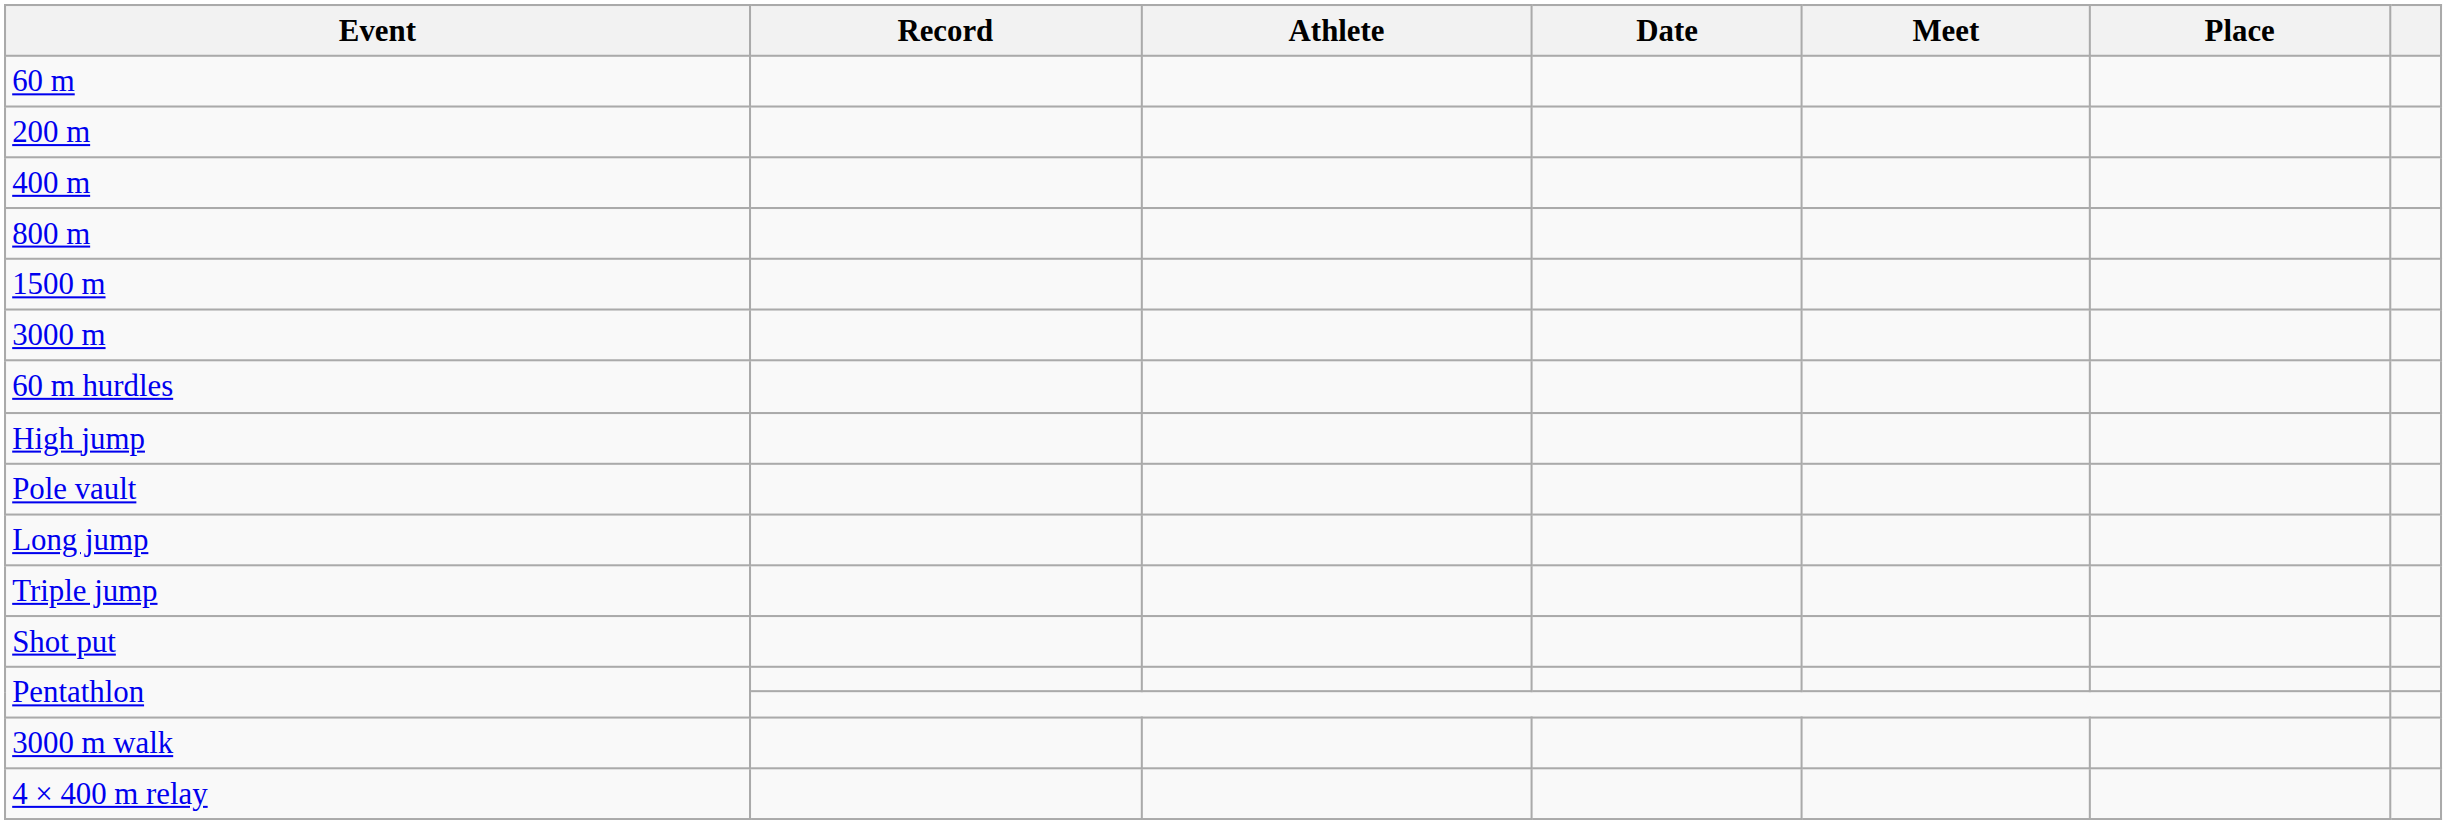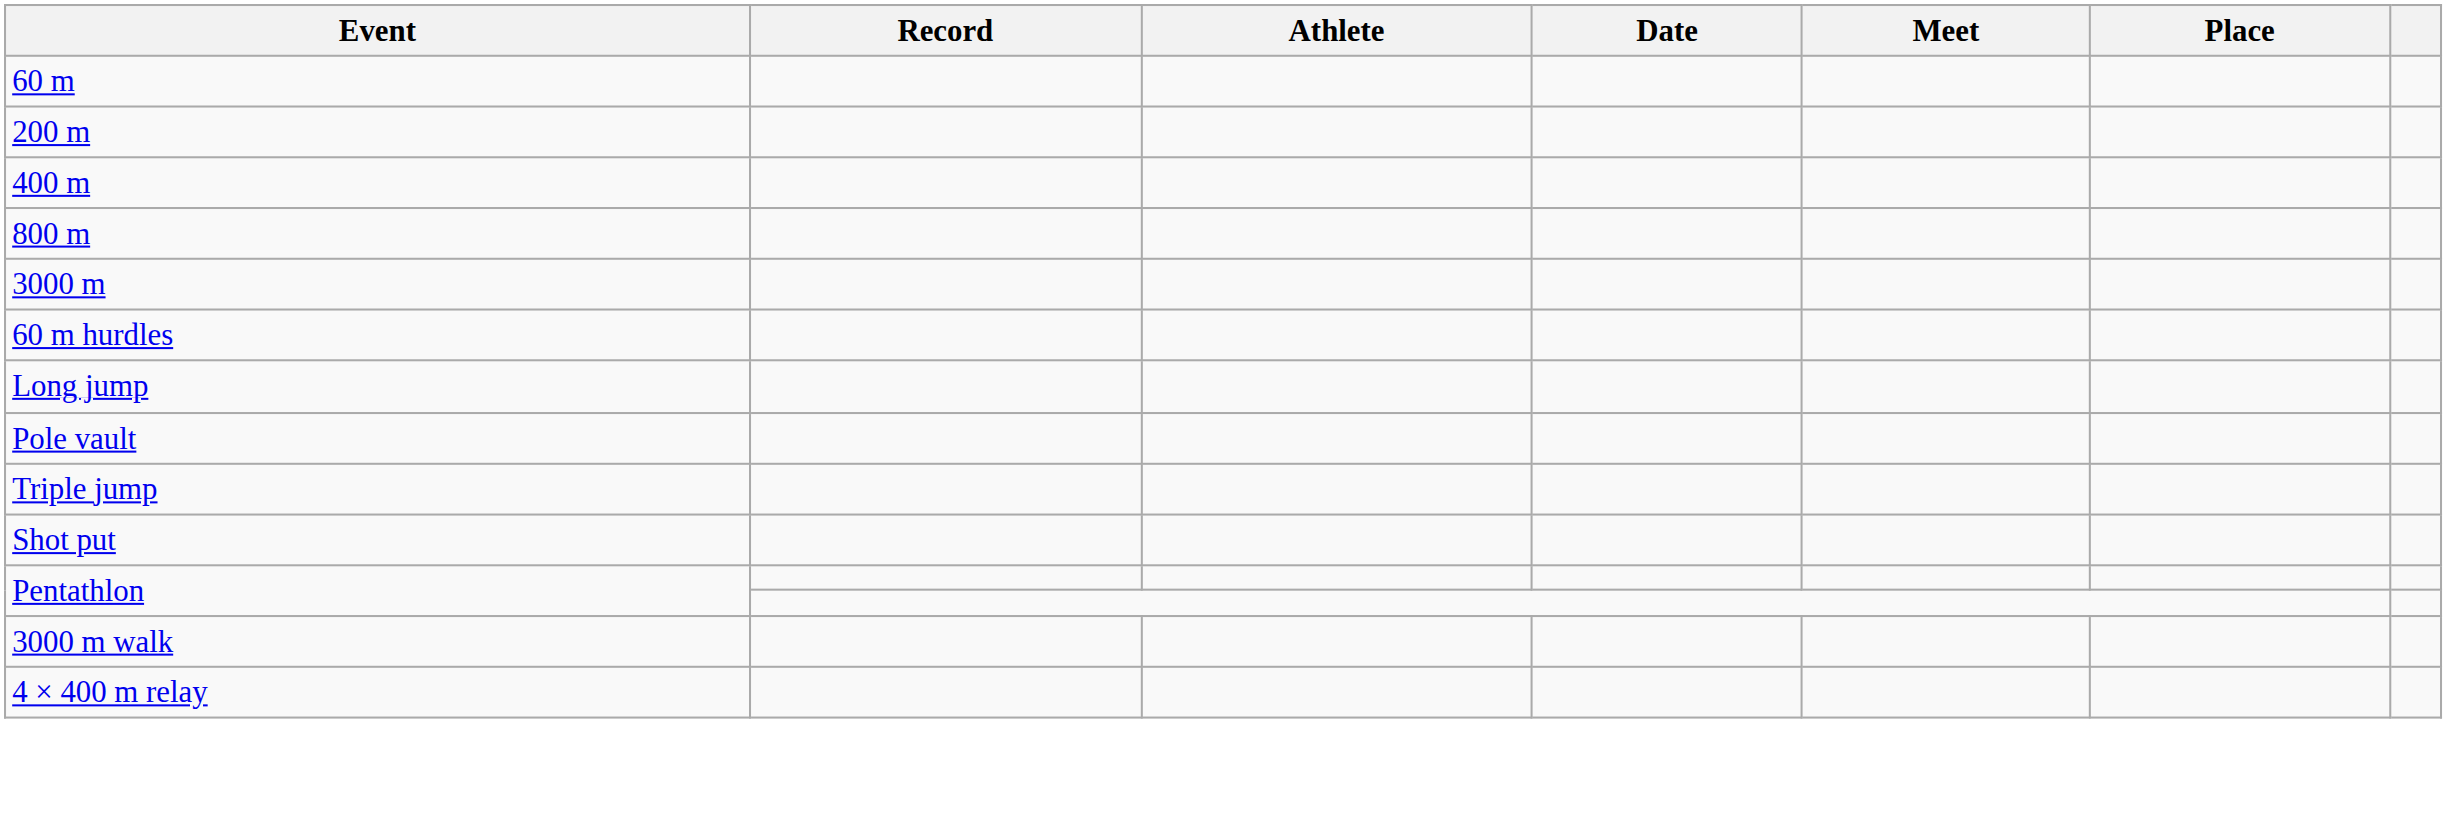- row: 1500 m
- row: High jump
rows swapped: Pole vault <-> Long jump
